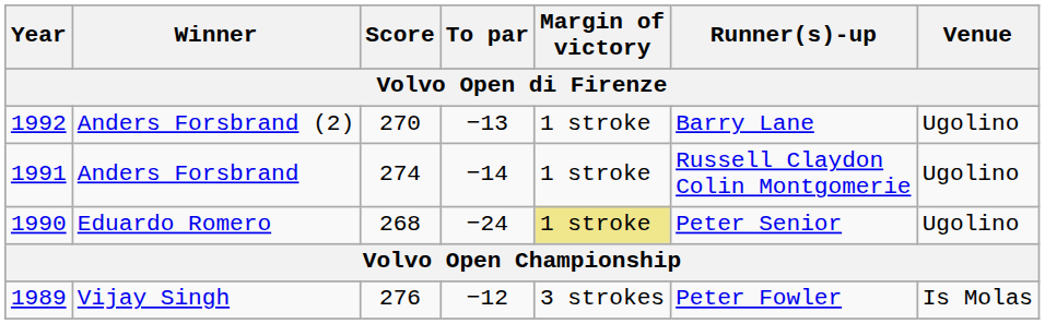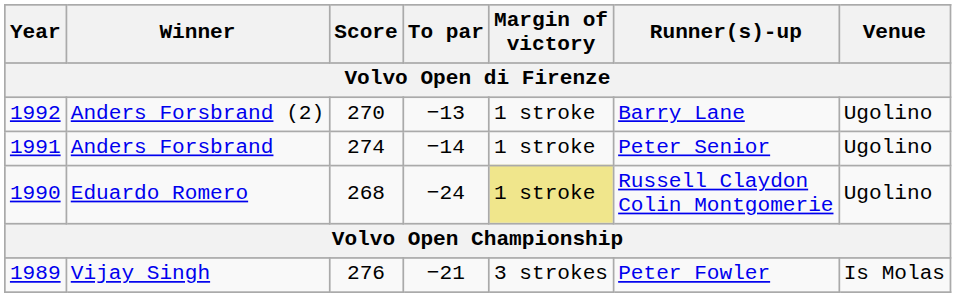Anders Forsbrand | Runner(s)-up: Russell Claydon Colin Montgomerie -> Peter Senior
Eduardo Romero | Runner(s)-up: Peter Senior -> Russell Claydon Colin Montgomerie
Vijay Singh | To par: −12 -> −21
